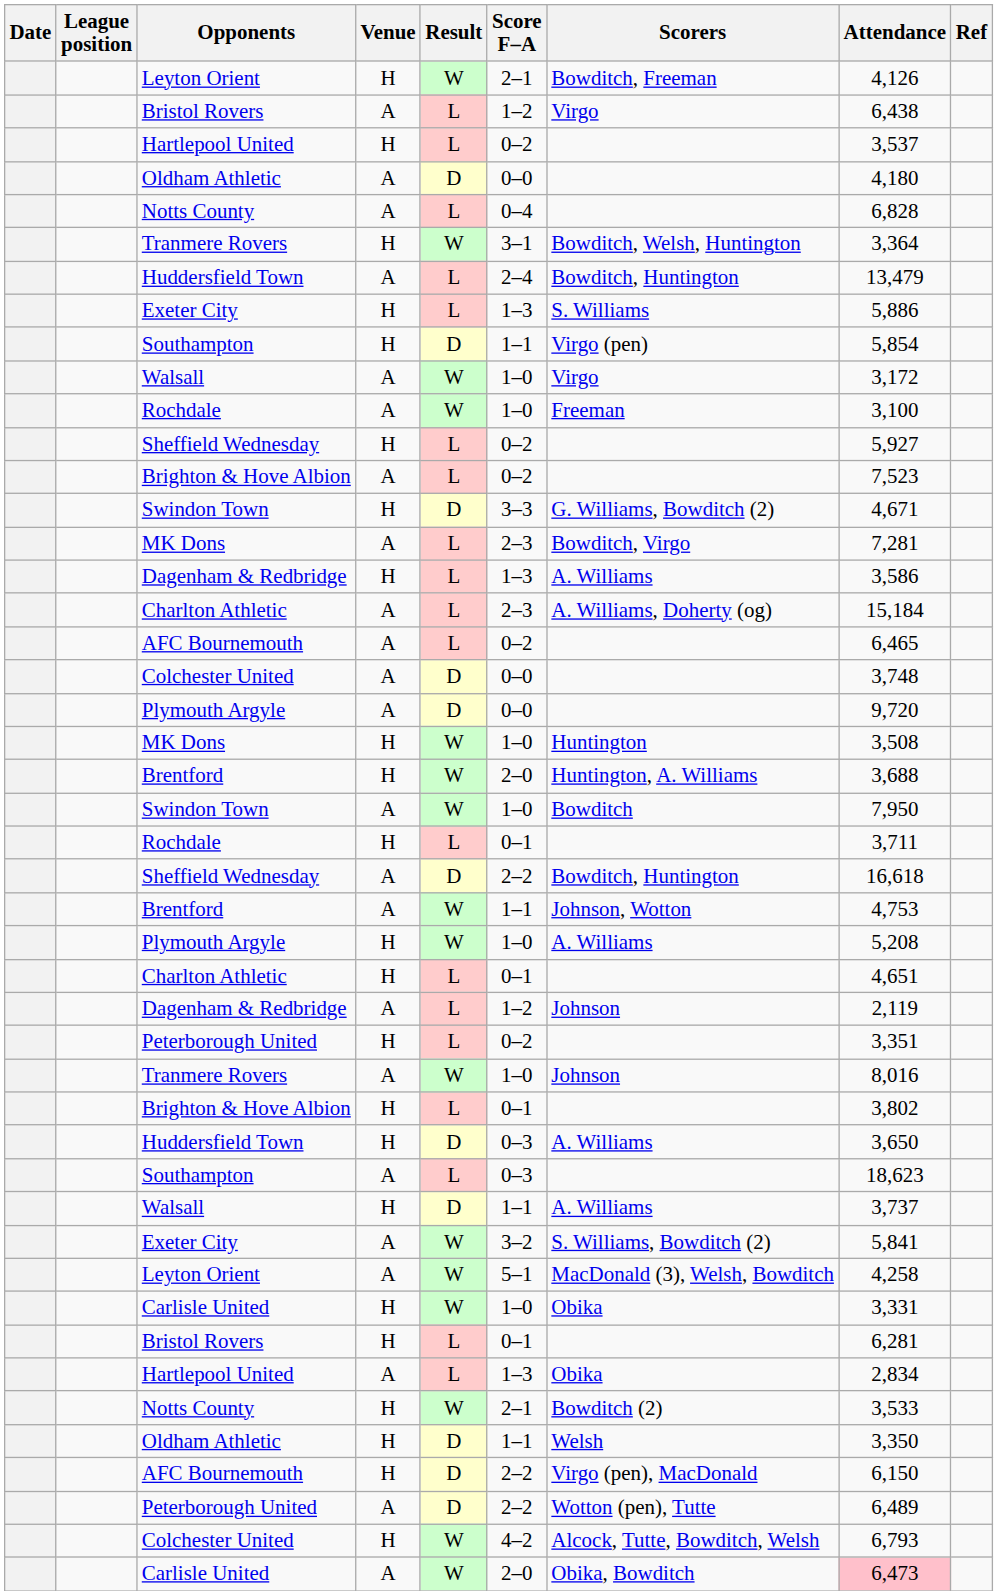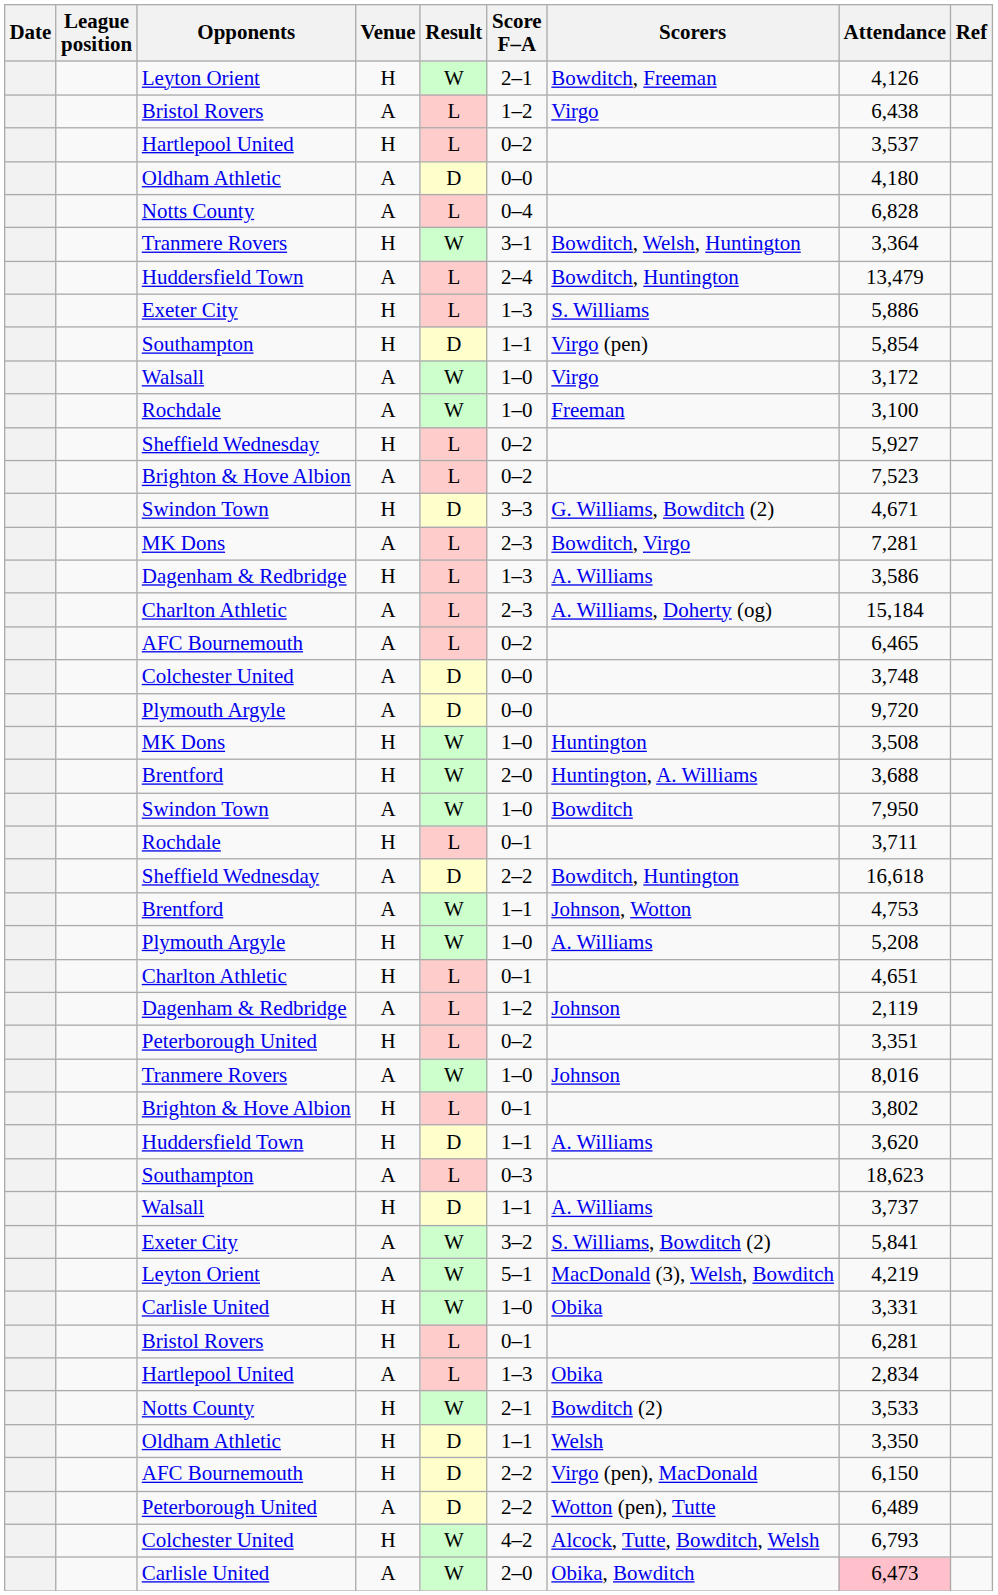Huddersfield Town / H | Score F–A: 0–3 -> 1–1
Huddersfield Town / H | Attendance: 3,650 -> 3,620
Leyton Orient / A | Attendance: 4,258 -> 4,219
